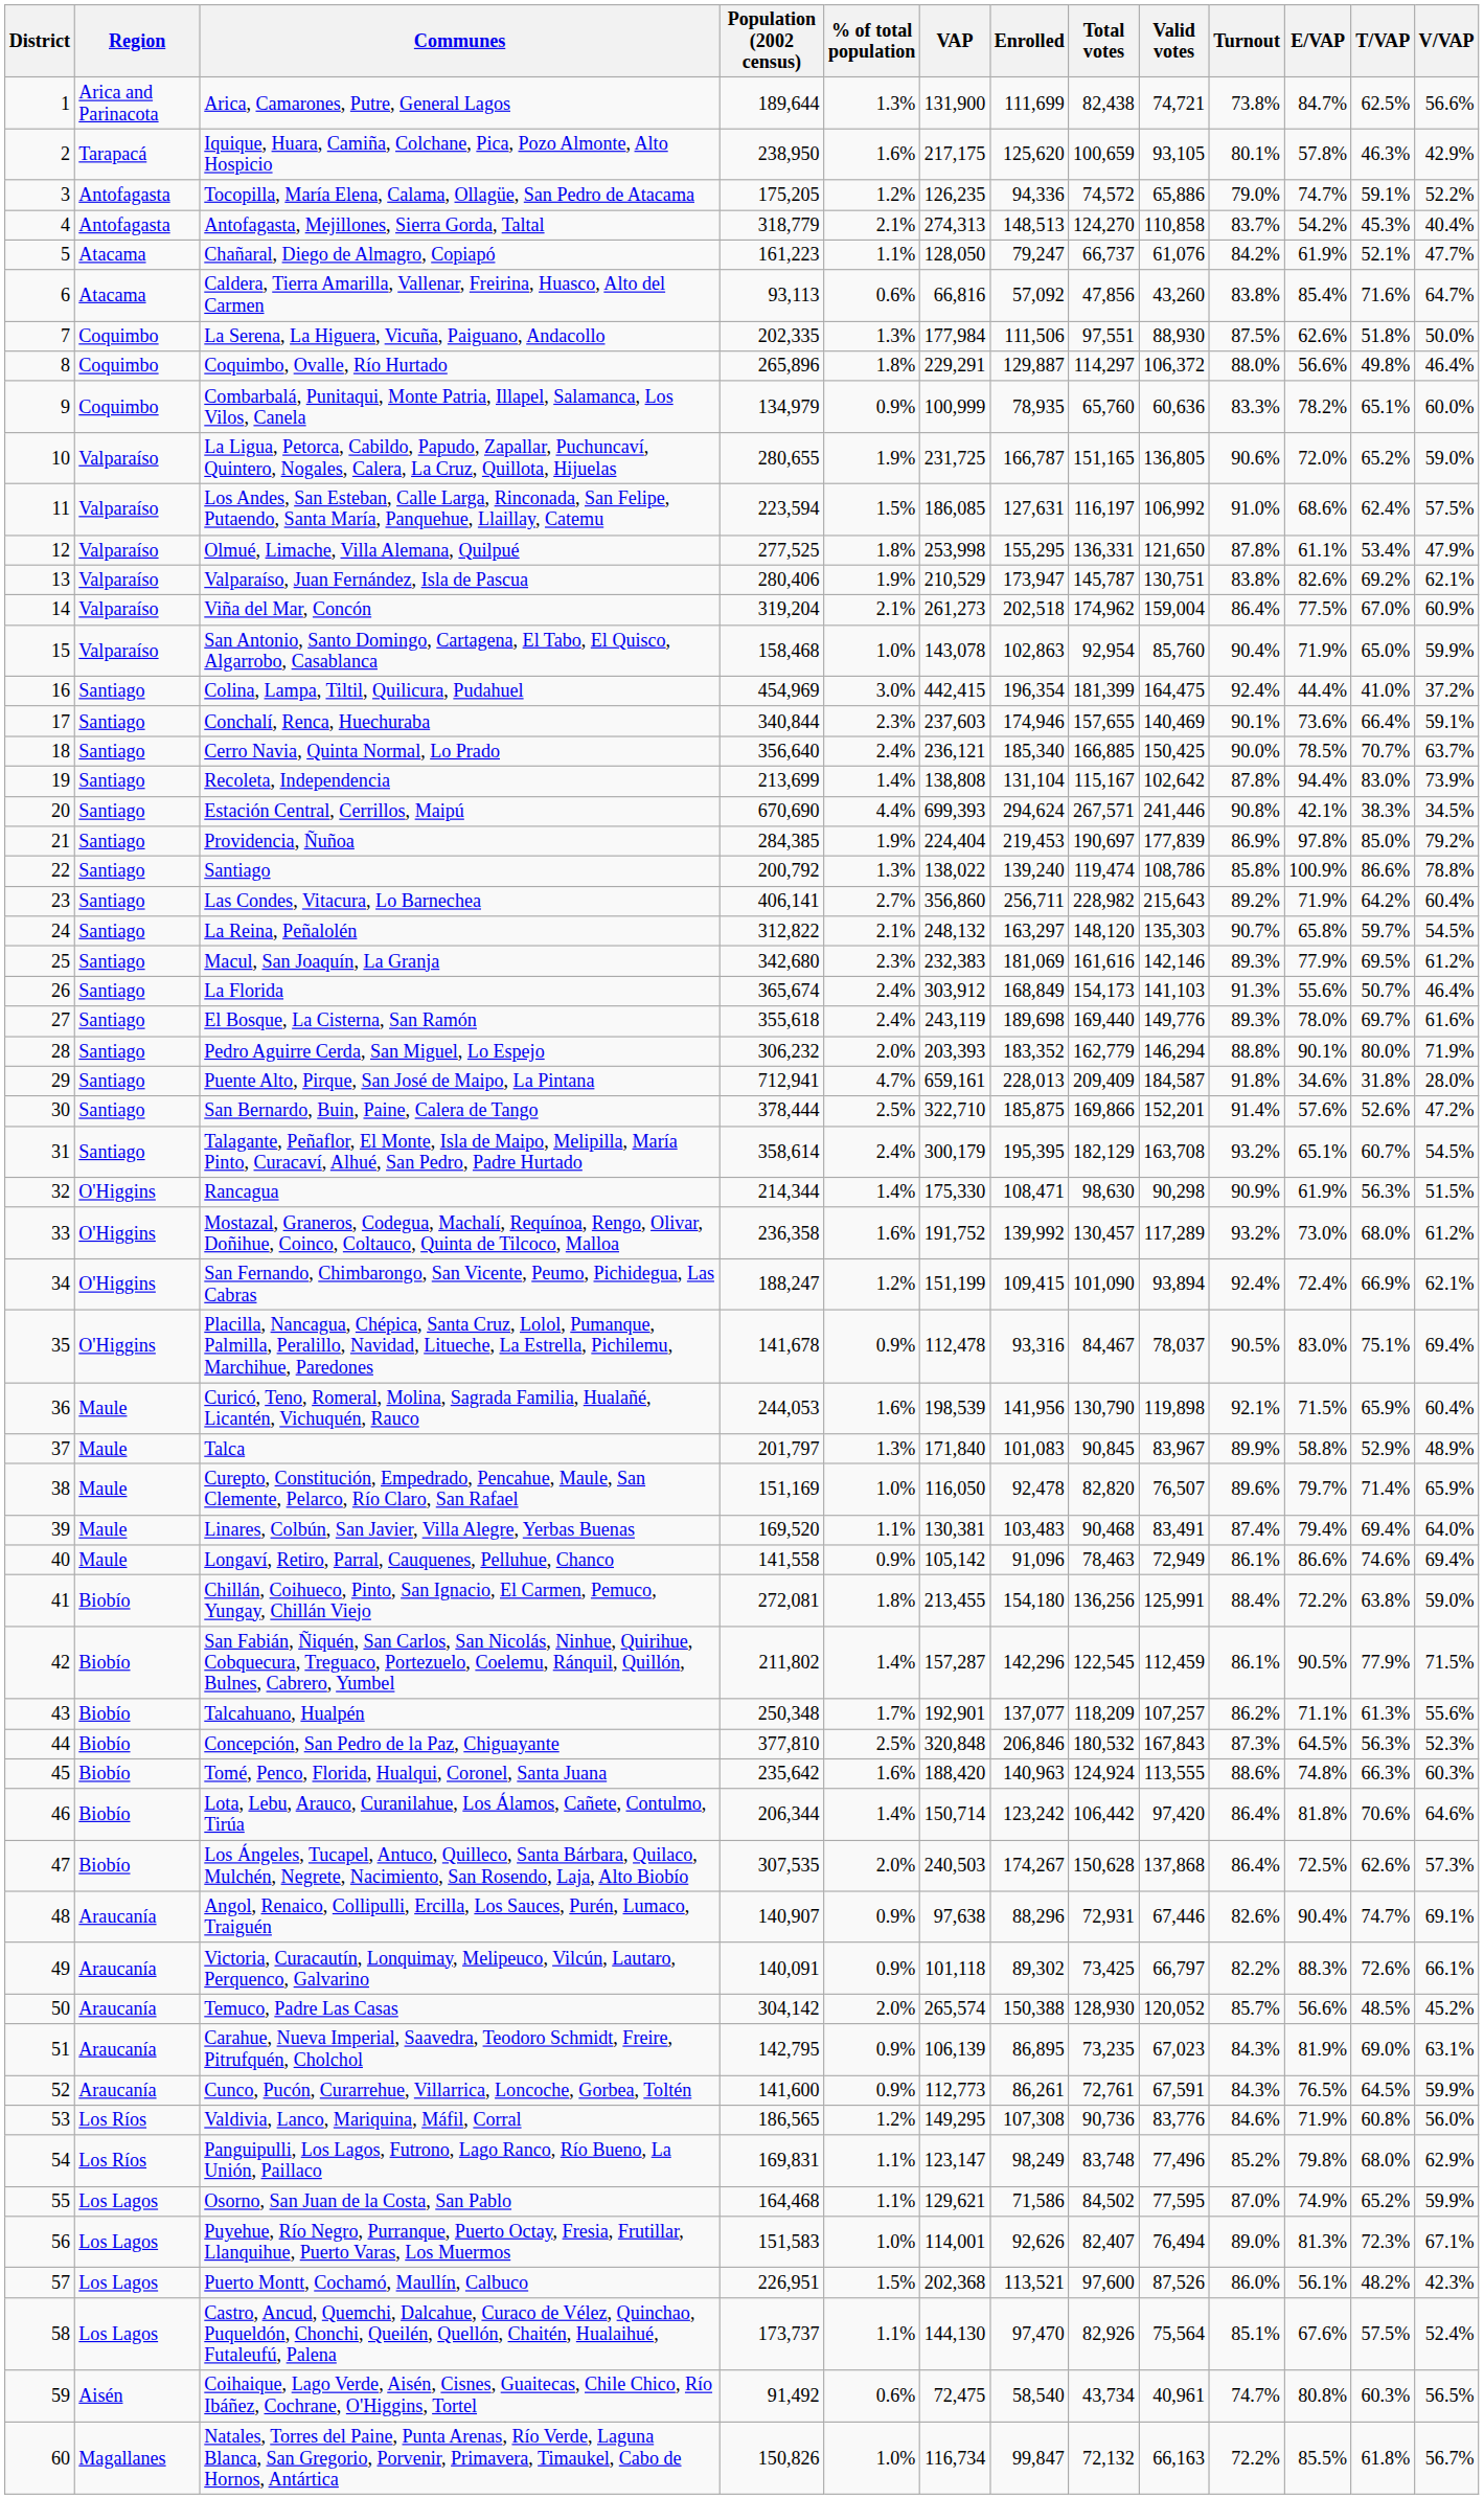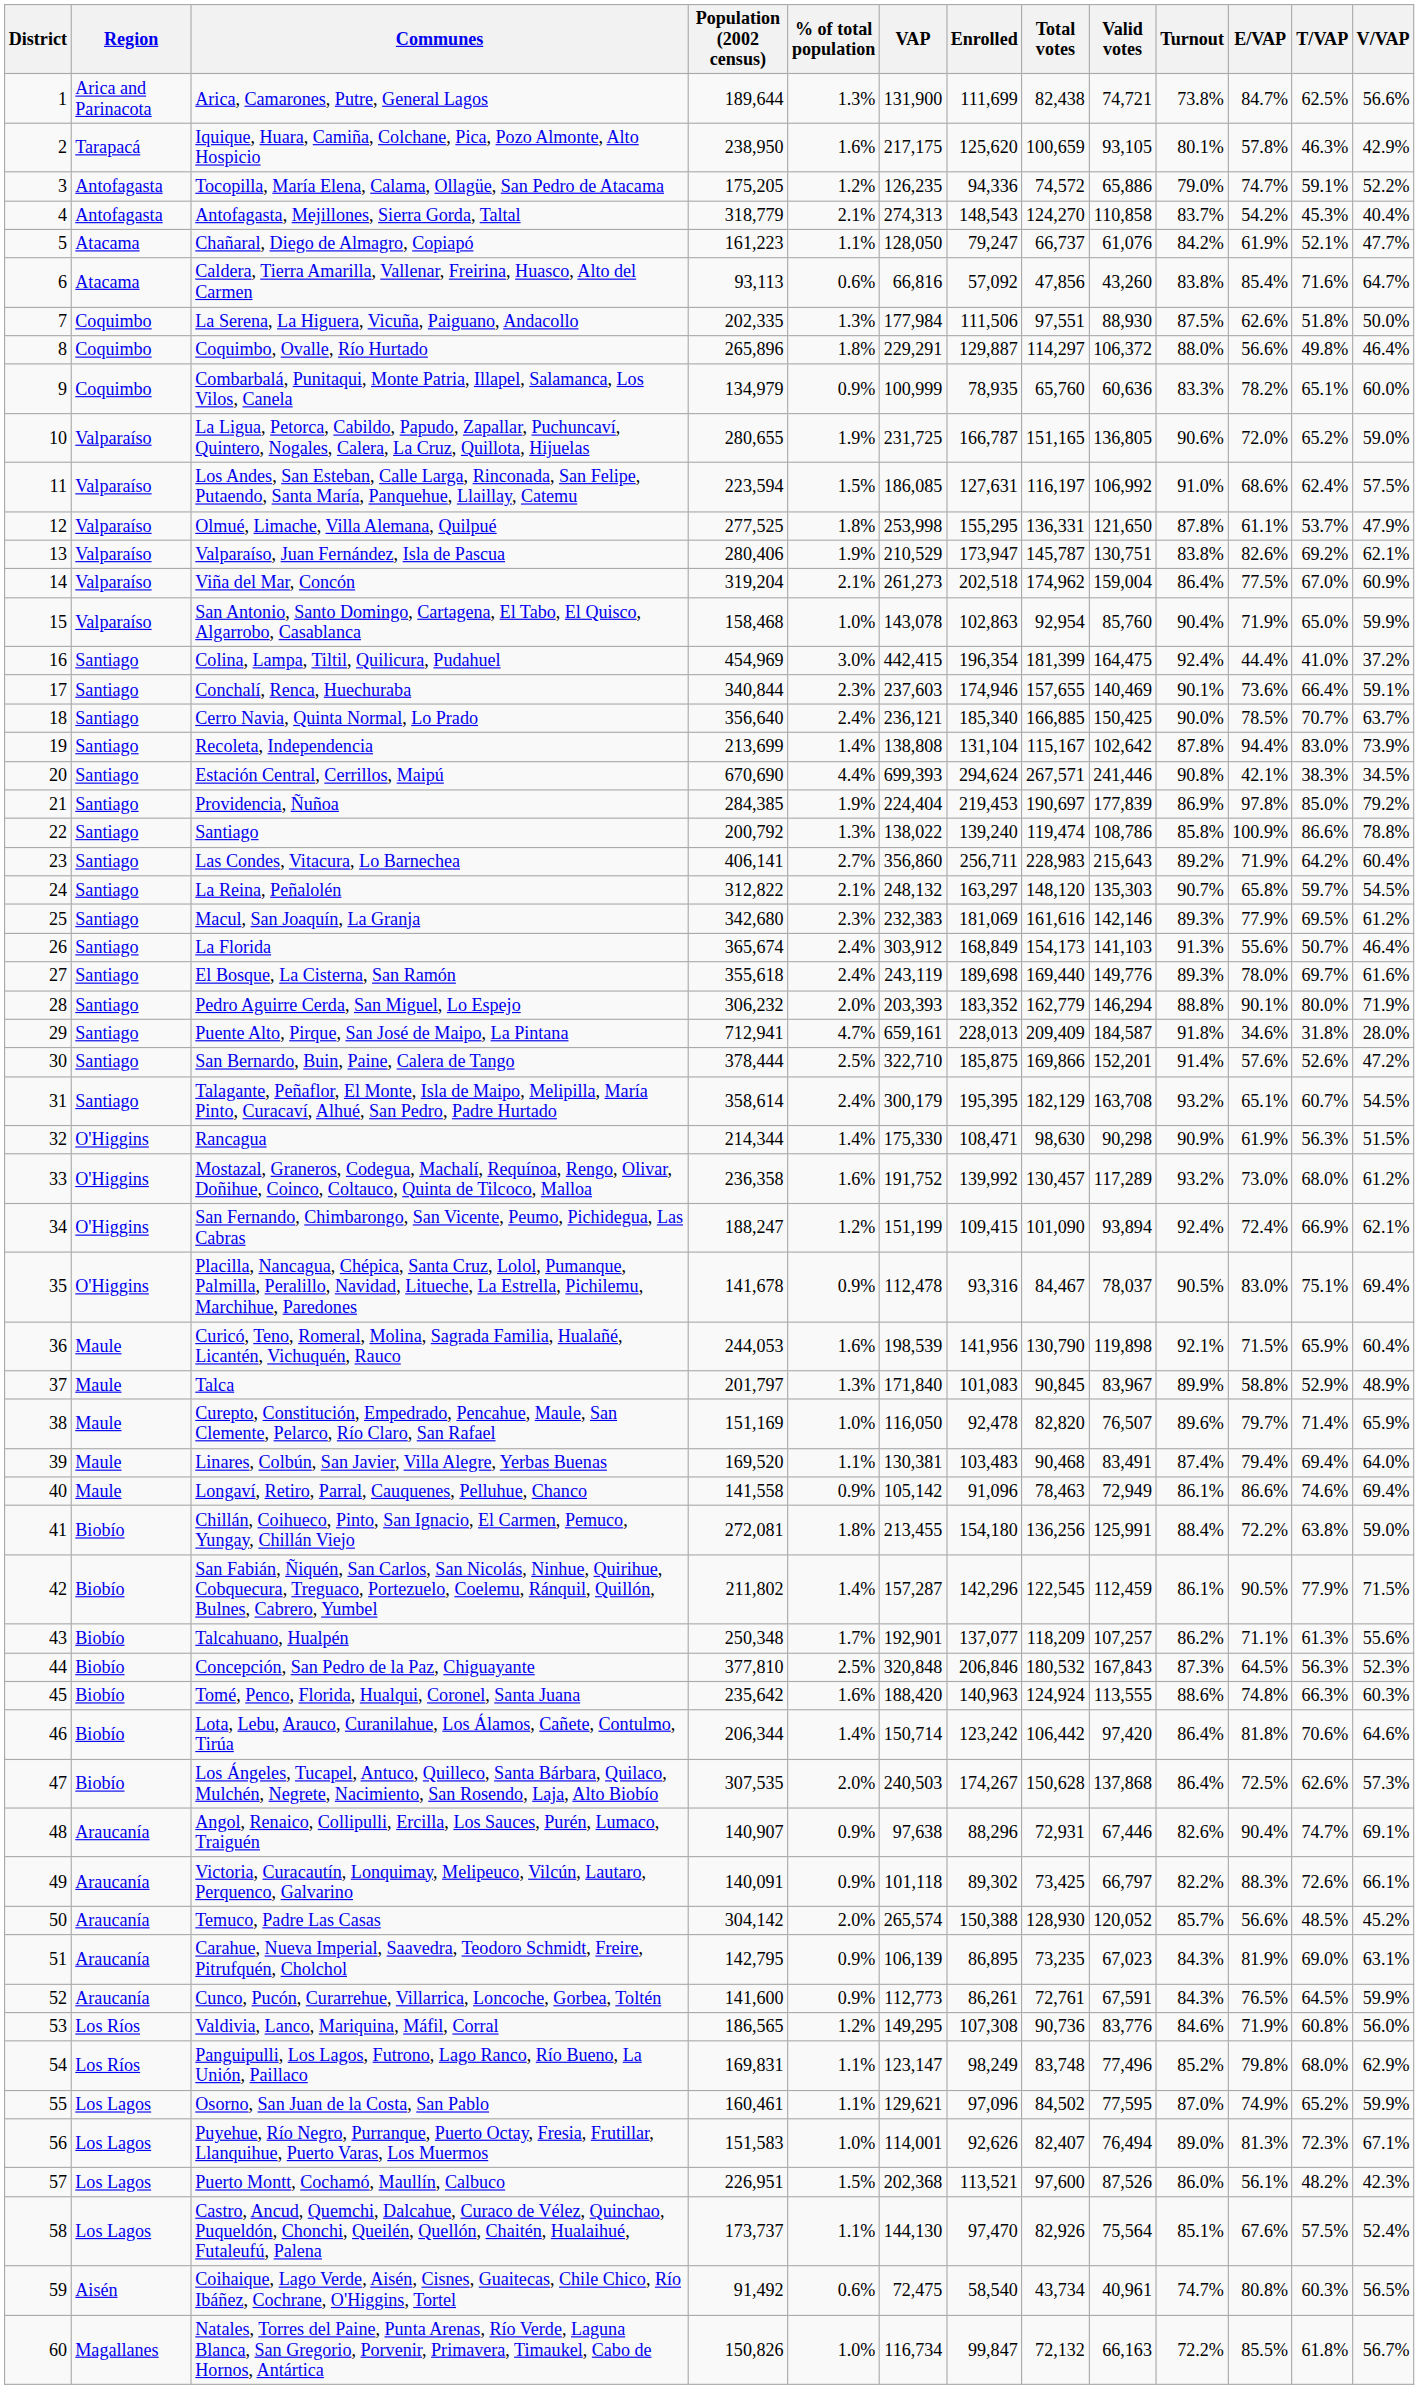Antofagasta, Mejillones, Sierra Gorda, Taltal | Enrolled: 148,513 -> 148,543
Olmué, Limache, Villa Alemana, Quilpué | T/VAP: 53.4% -> 53.7%
Las Condes, Vitacura, Lo Barnechea | Total votes: 228,982 -> 228,983
Osorno, San Juan de la Costa, San Pablo | Population (2002 census): 164,468 -> 160,461
Osorno, San Juan de la Costa, San Pablo | Enrolled: 71,586 -> 97,096
